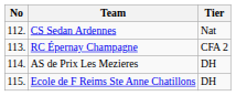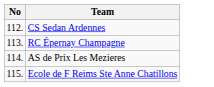- column: Tier | Nat | CFA 2 | DH | DH
